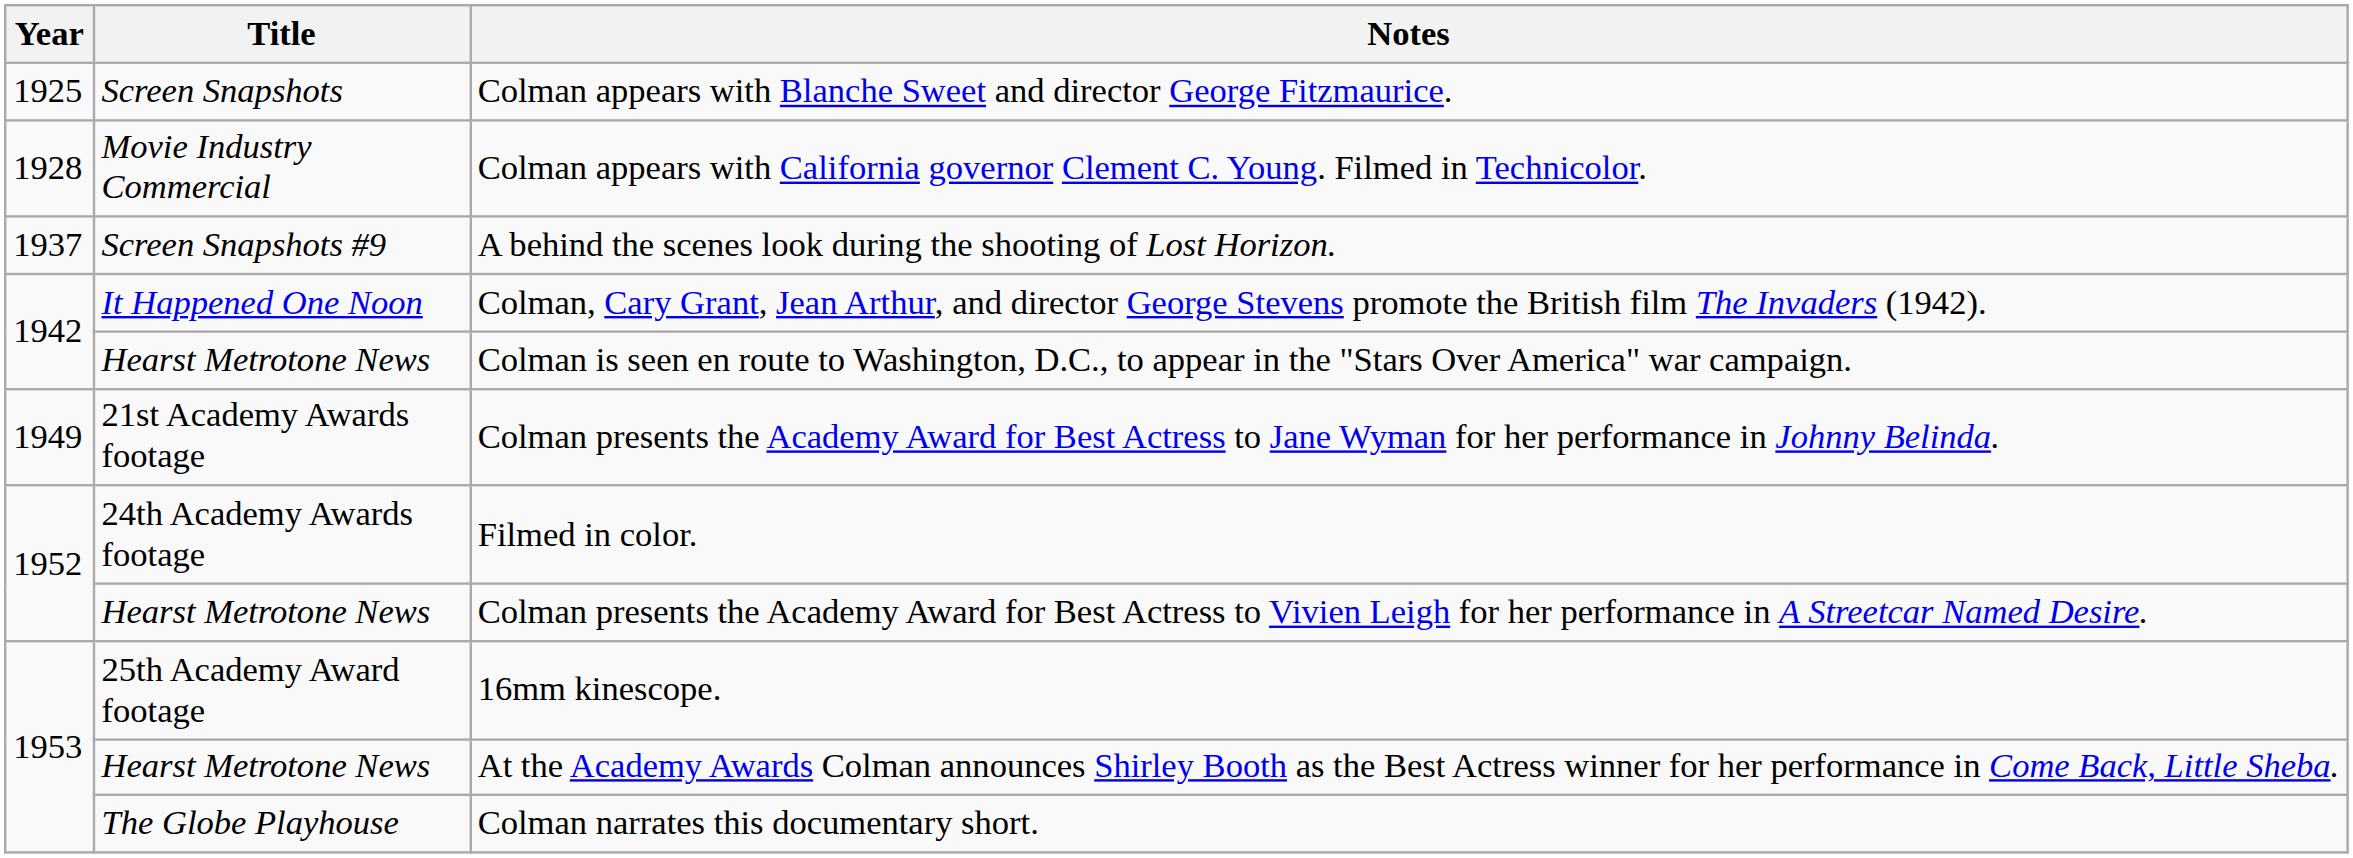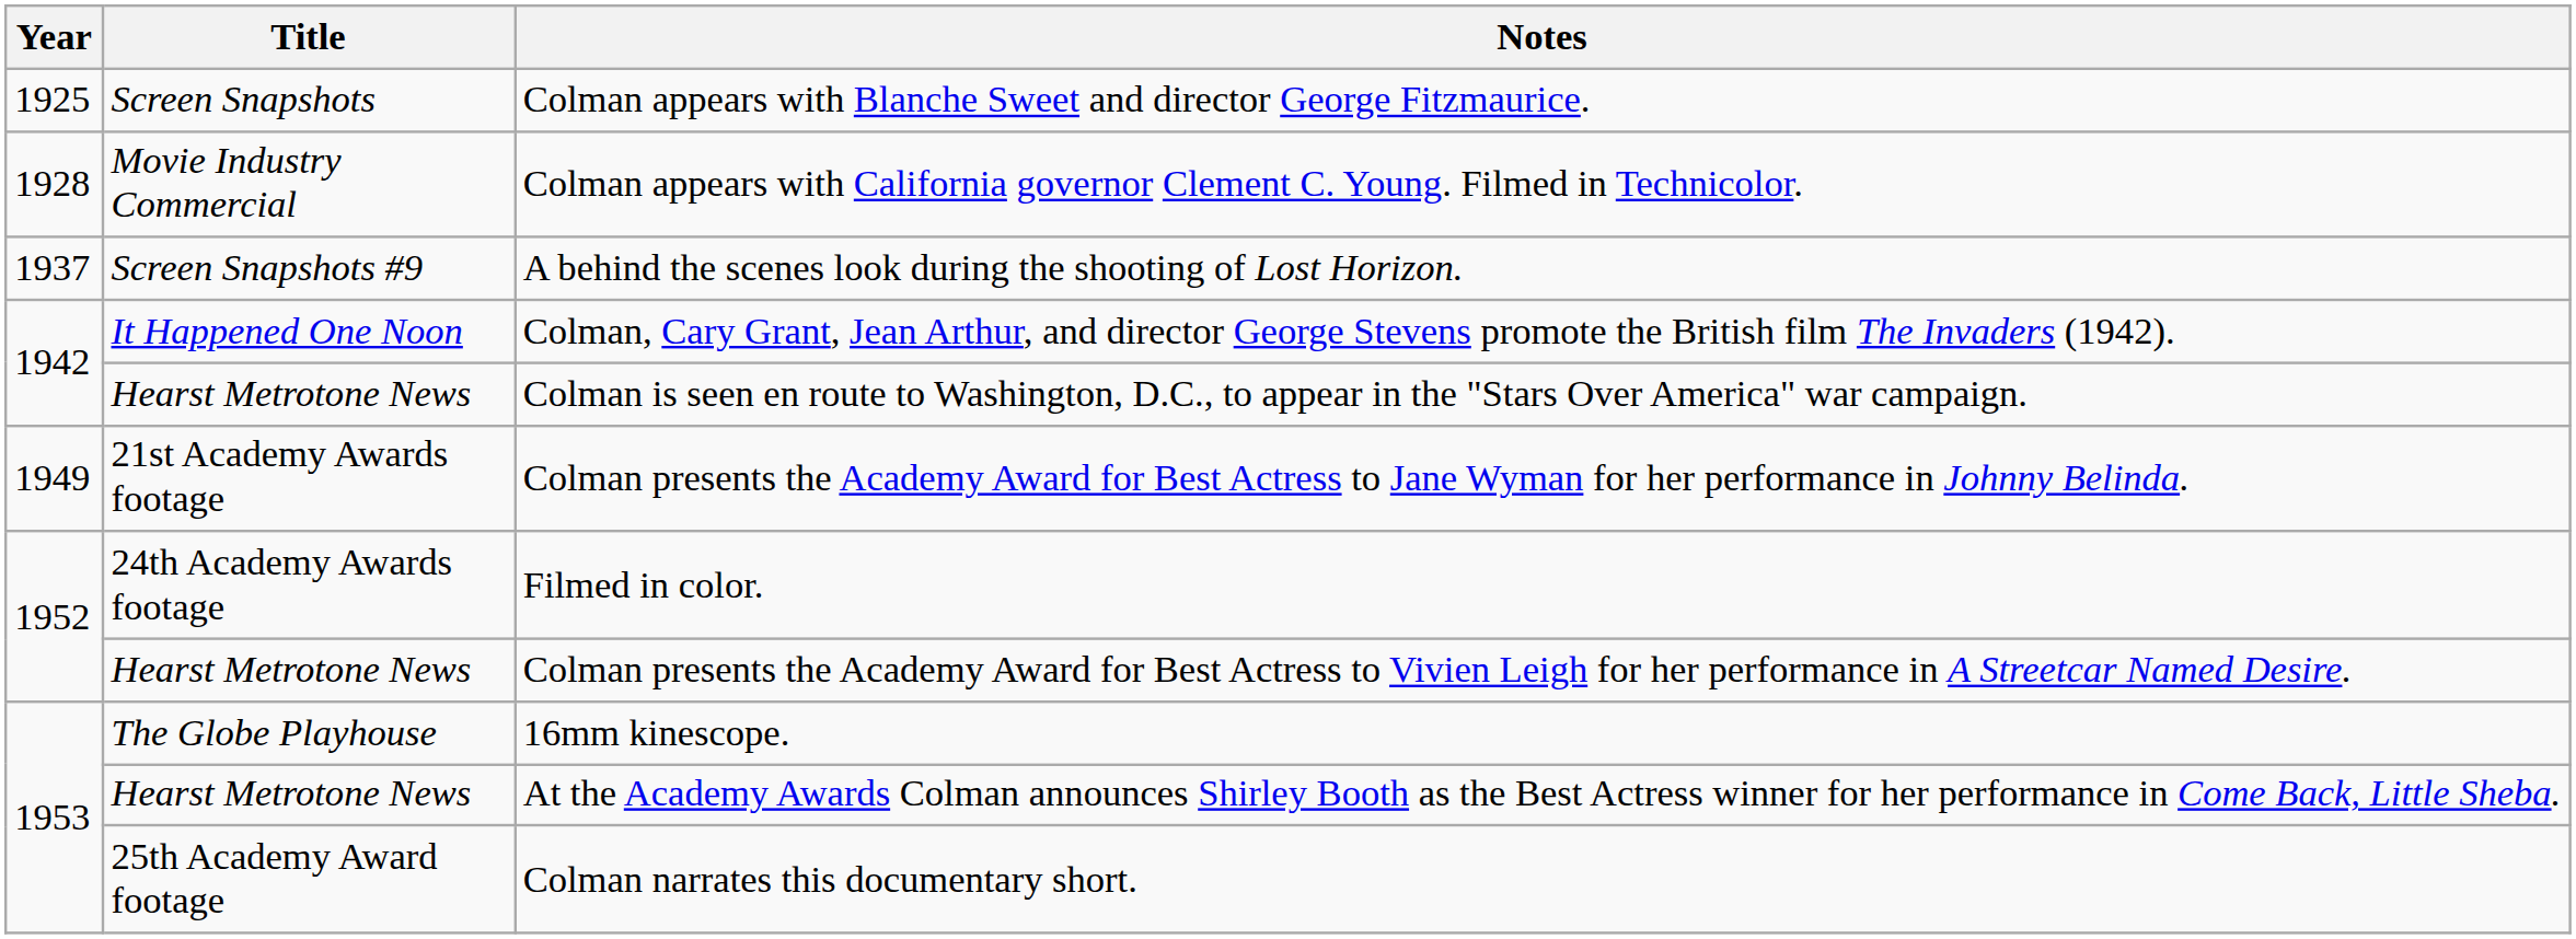16mm kinescope. | Title: 25th Academy Award footage -> The Globe Playhouse
Colman narrates this documentary short. | Title: The Globe Playhouse -> 25th Academy Award footage
